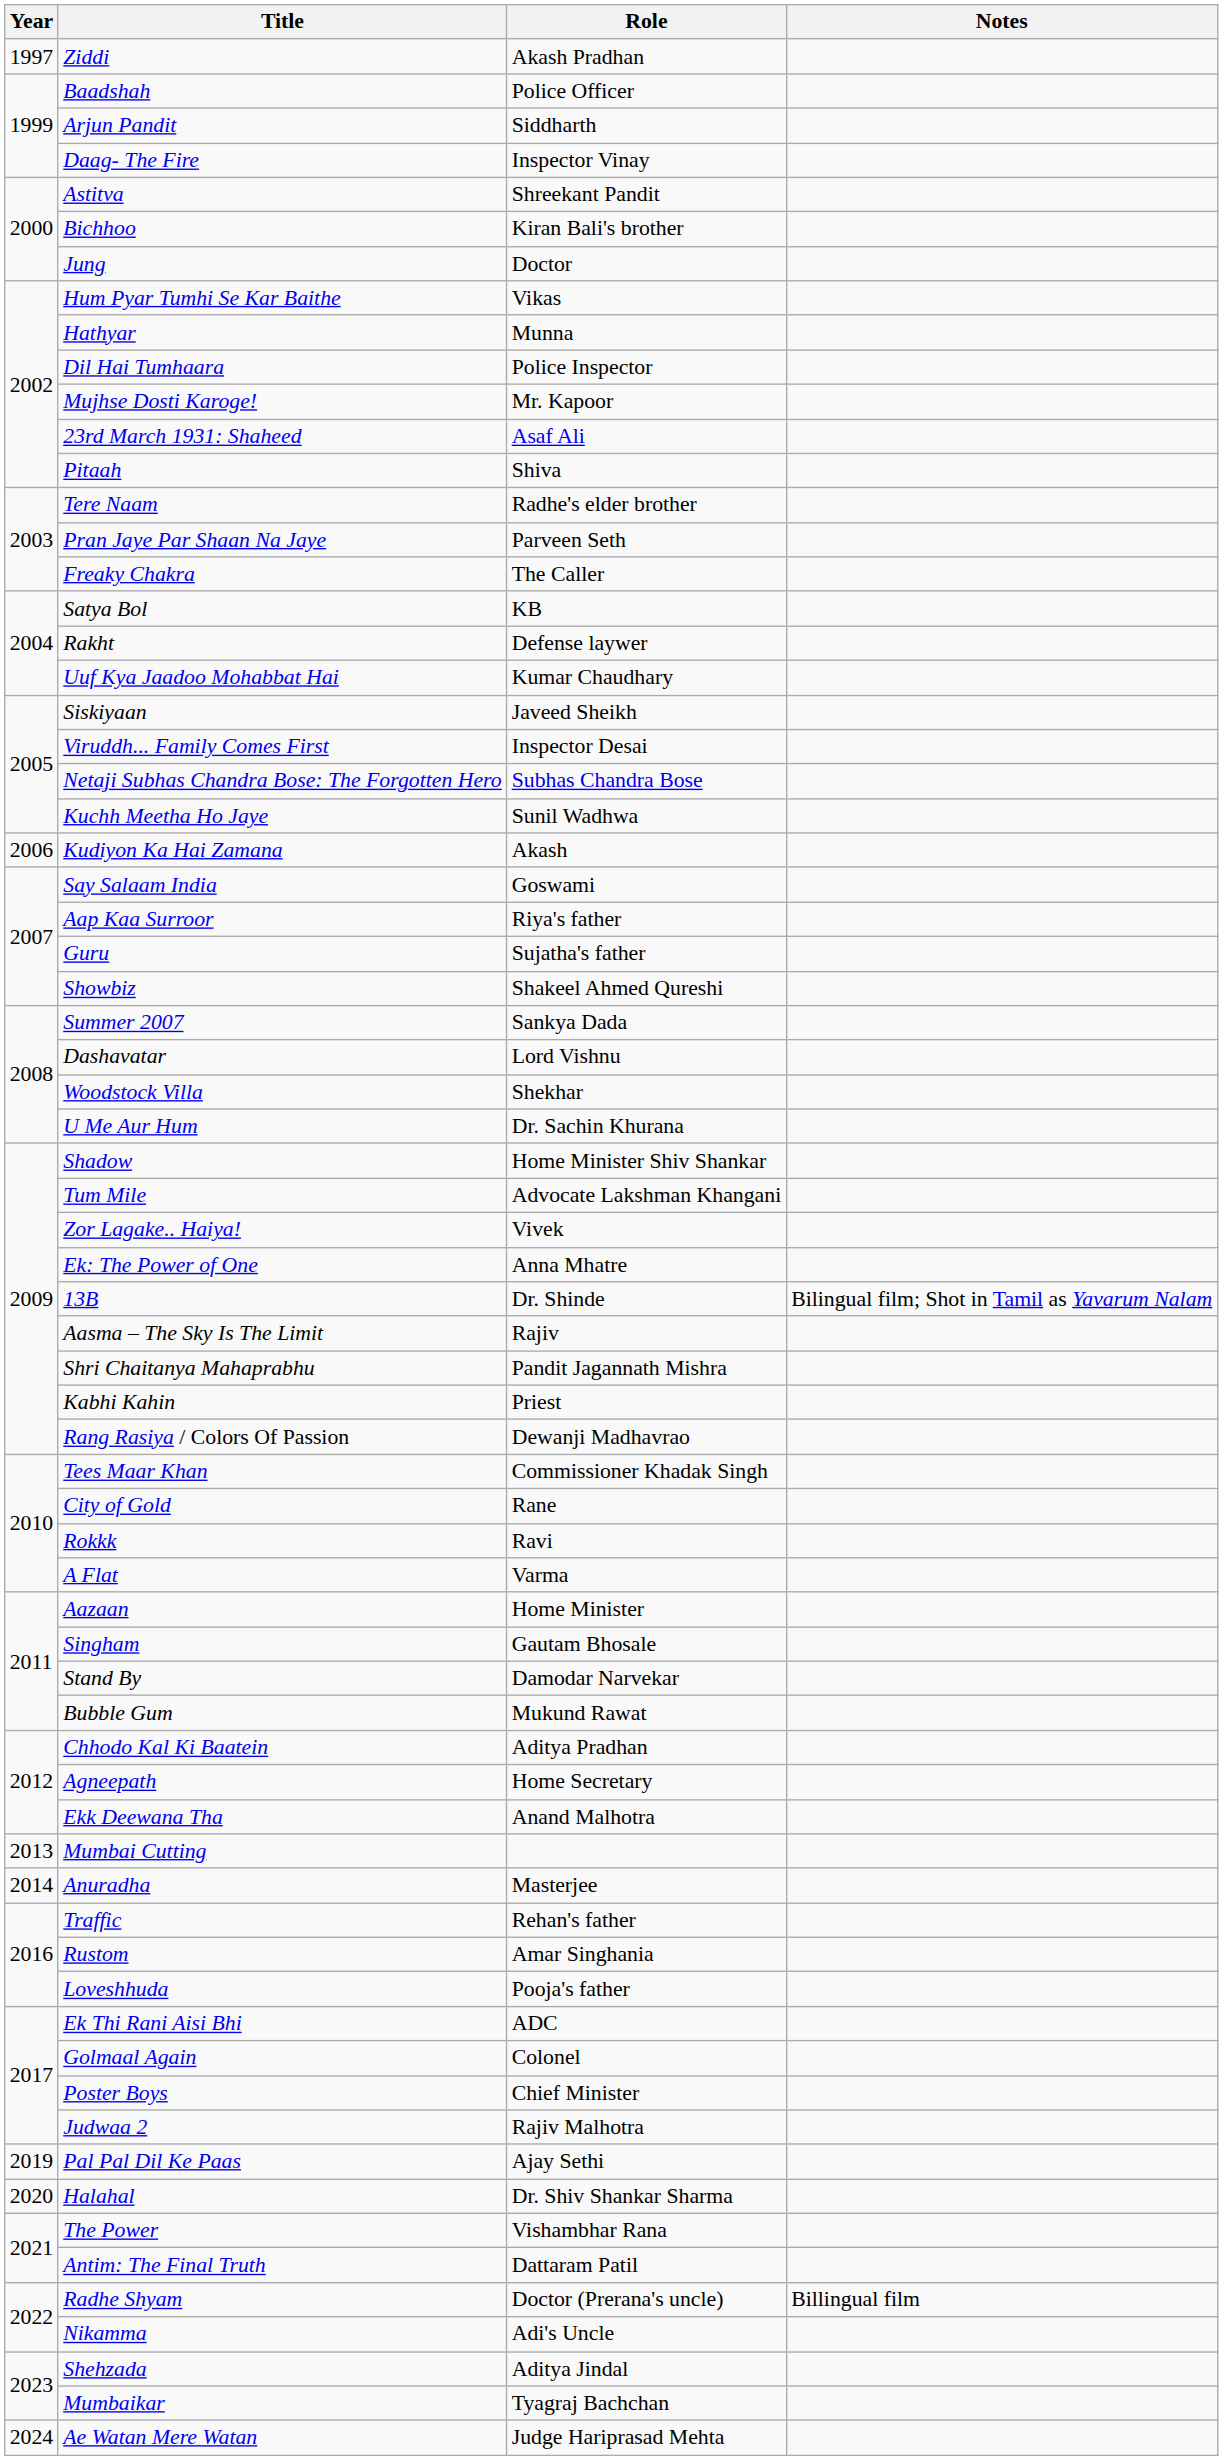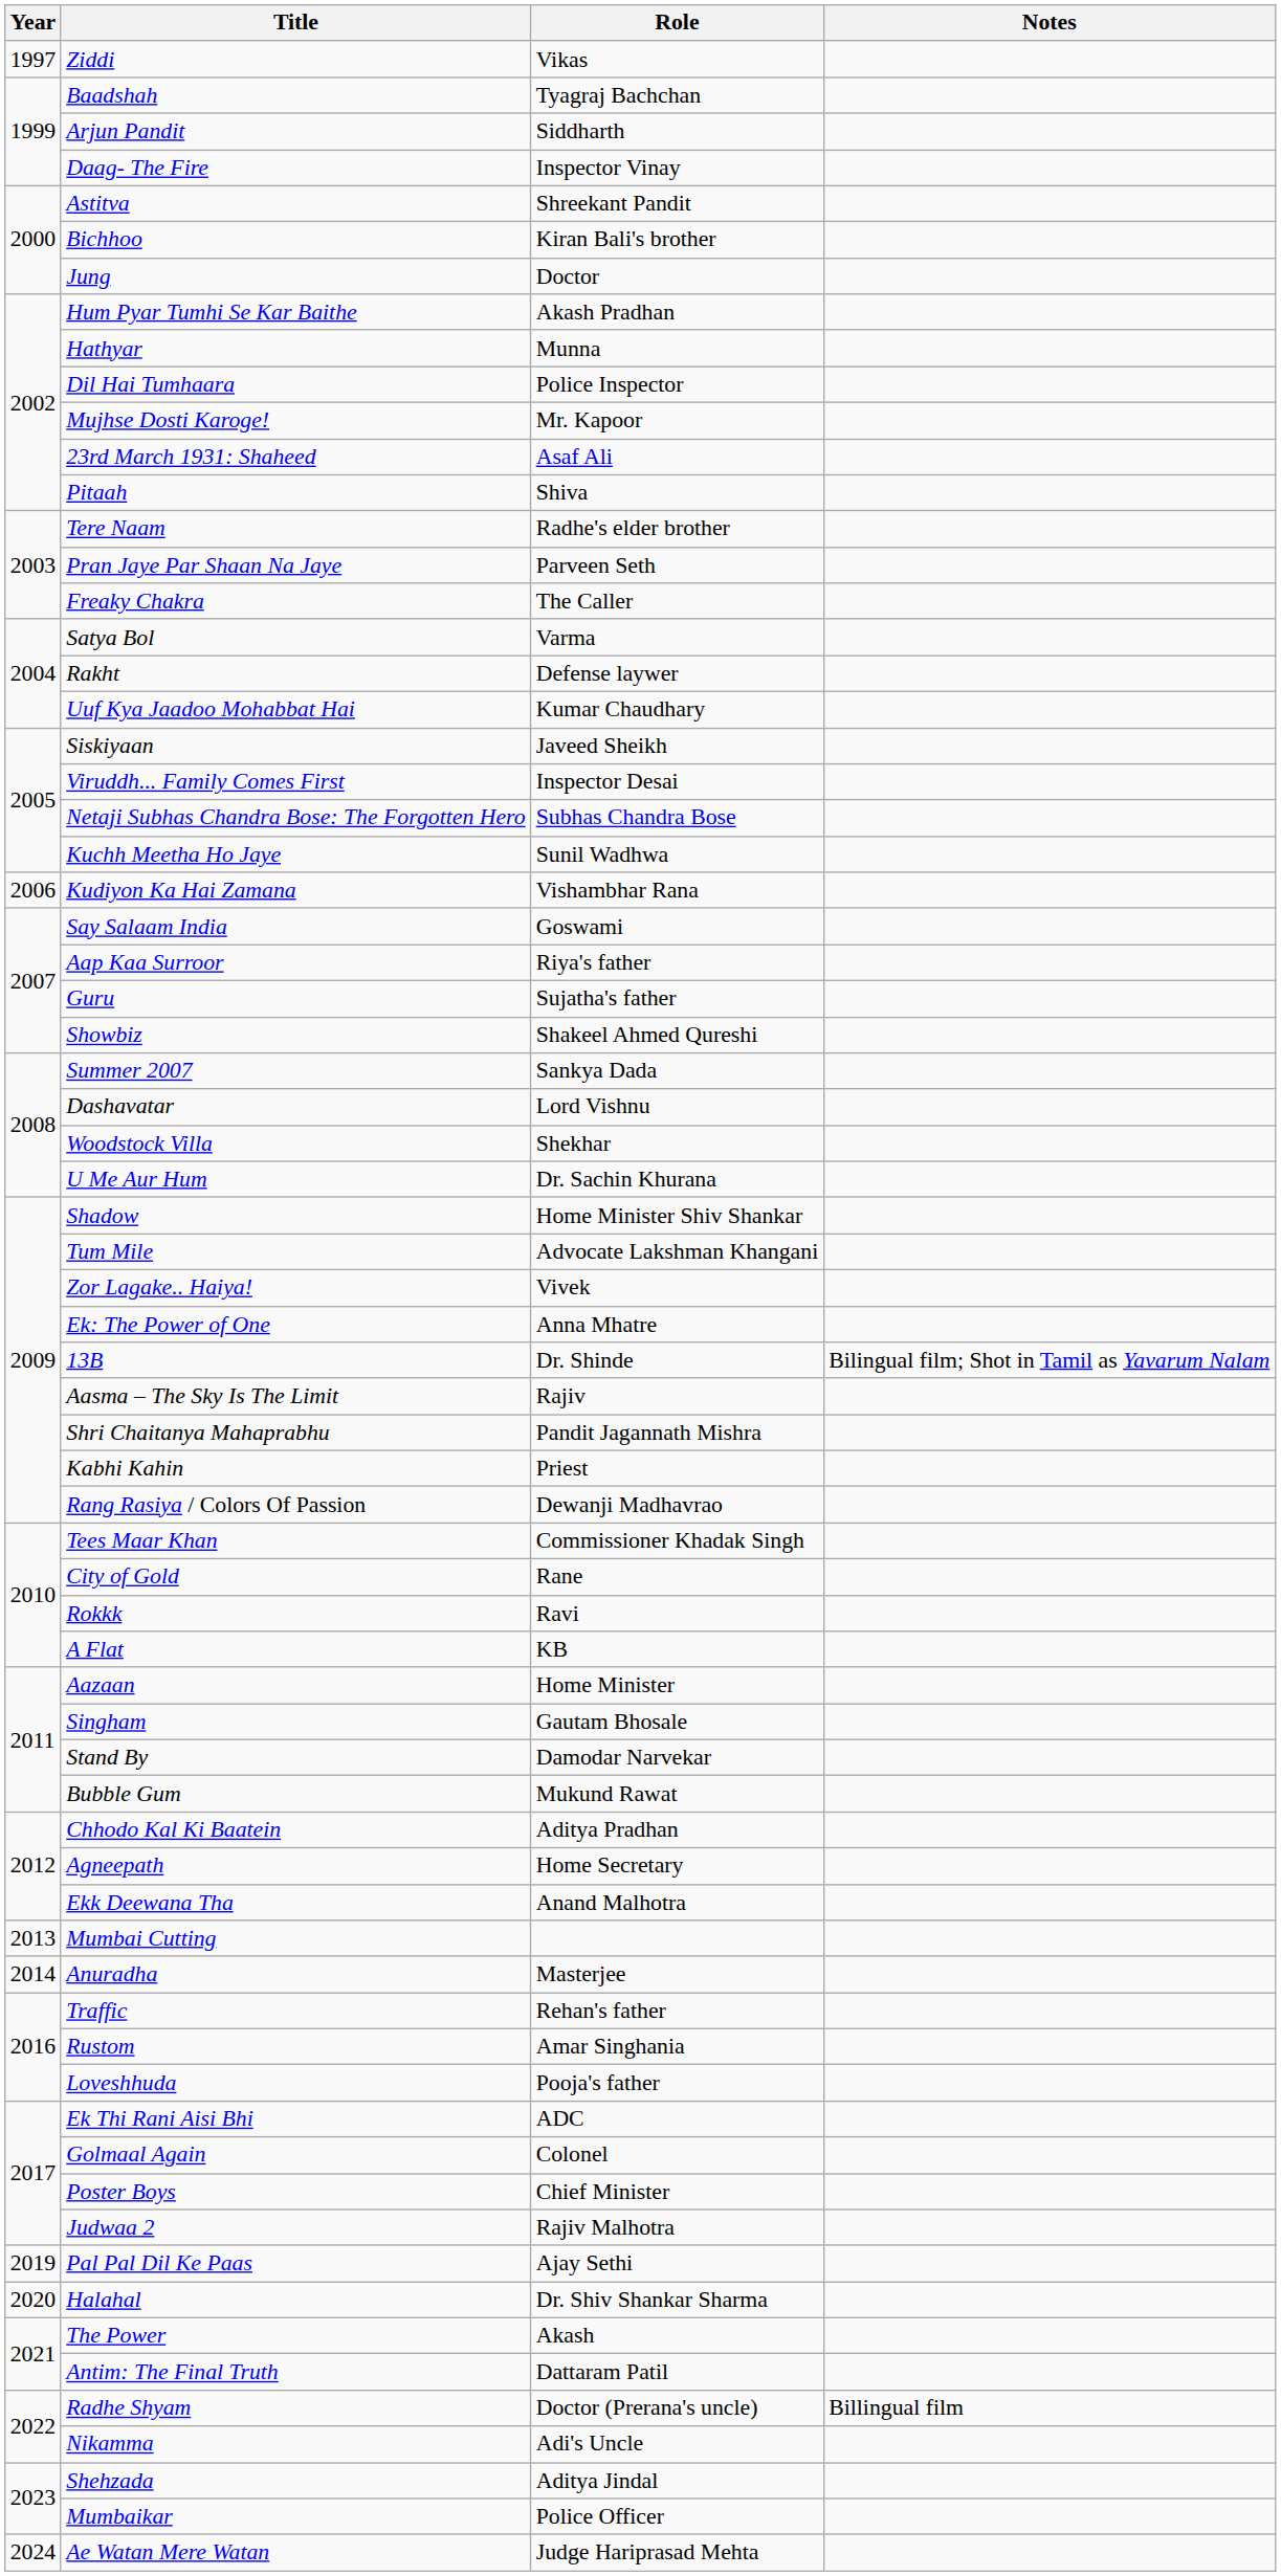Ziddi | Role: Akash Pradhan -> Vikas
Baadshah | Role: Police Officer -> Tyagraj Bachchan
Hum Pyar Tumhi Se Kar Baithe | Role: Vikas -> Akash Pradhan
Satya Bol | Role: KB -> Varma
Kudiyon Ka Hai Zamana | Role: Akash -> Vishambhar Rana
A Flat | Role: Varma -> KB
The Power | Role: Vishambhar Rana -> Akash
Mumbaikar | Role: Tyagraj Bachchan -> Police Officer
